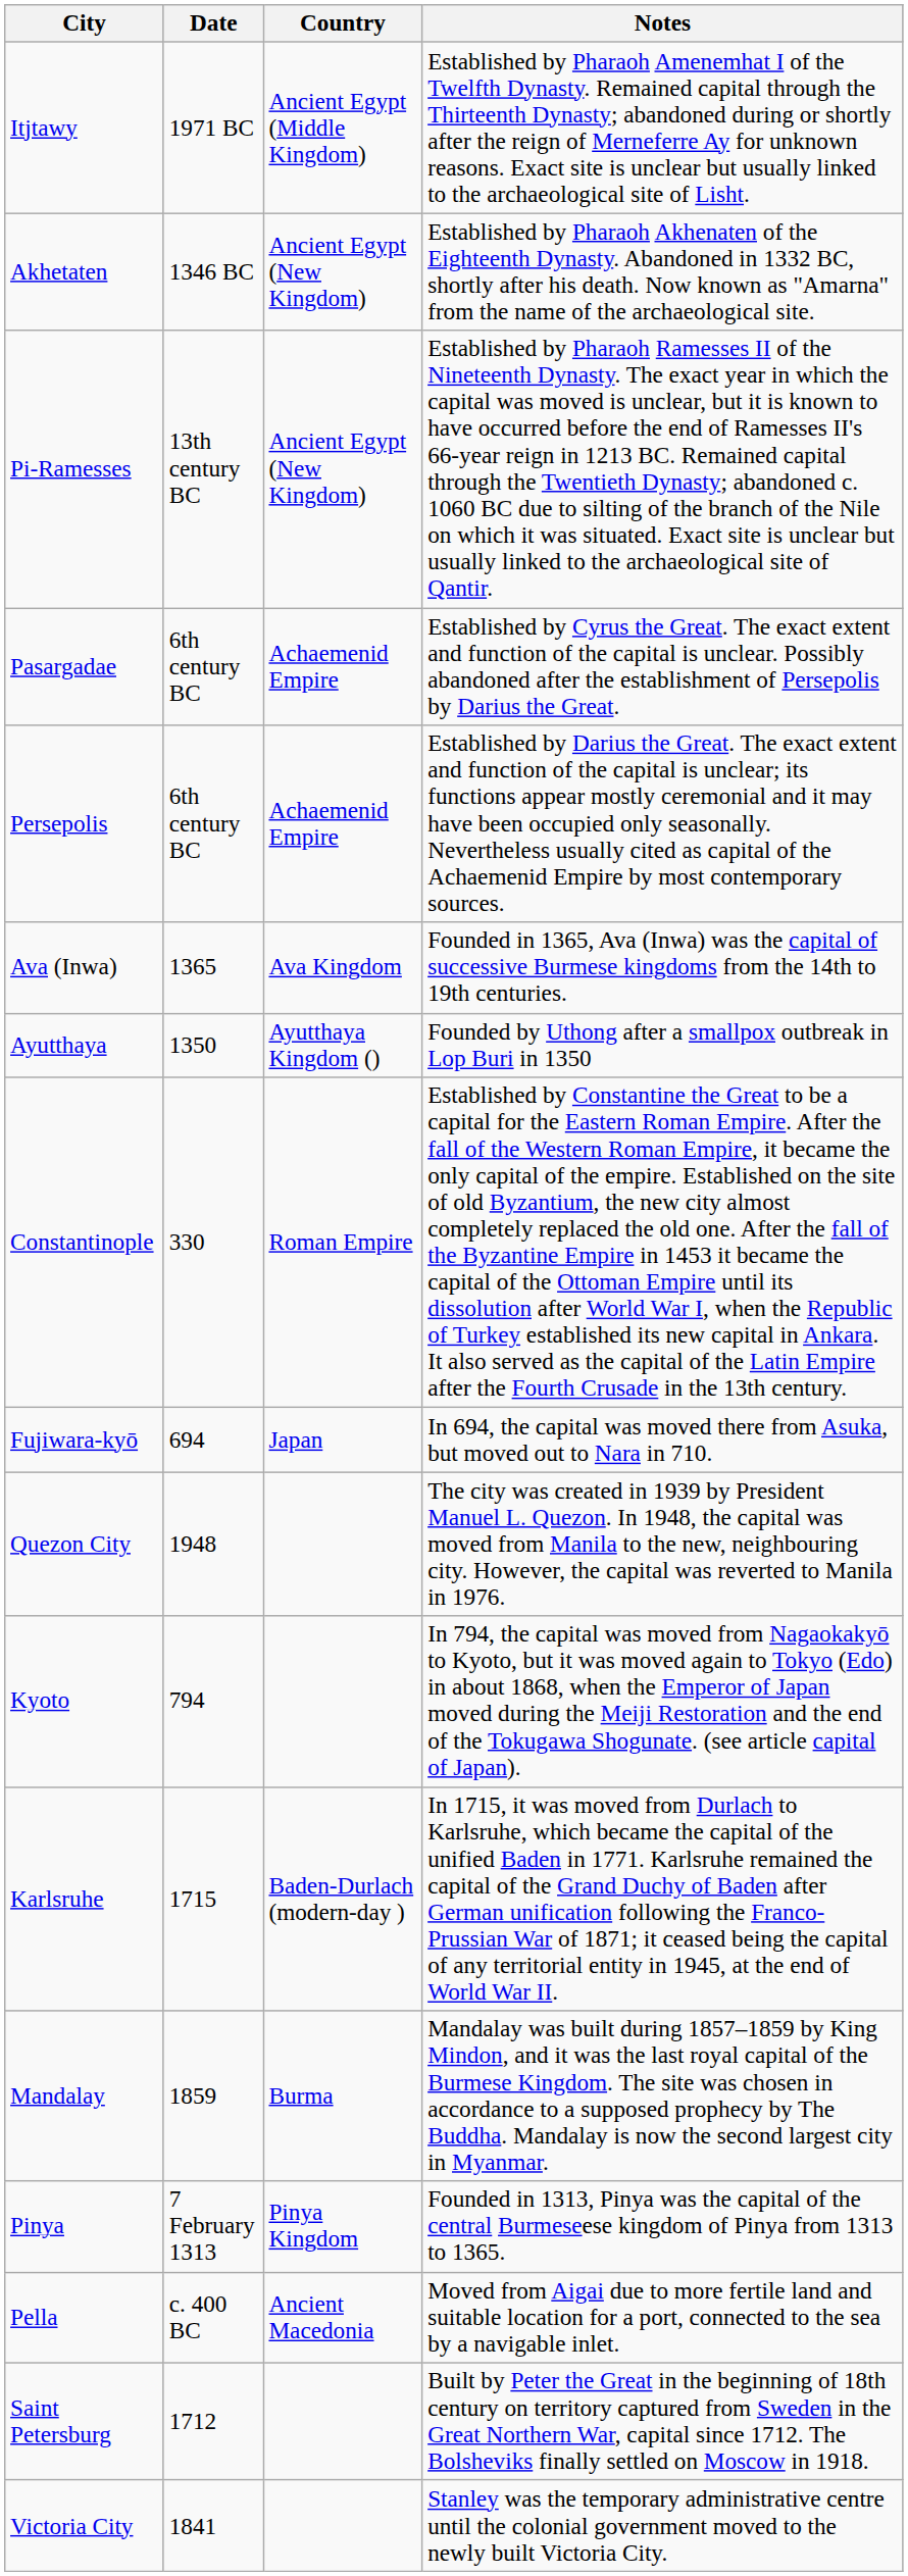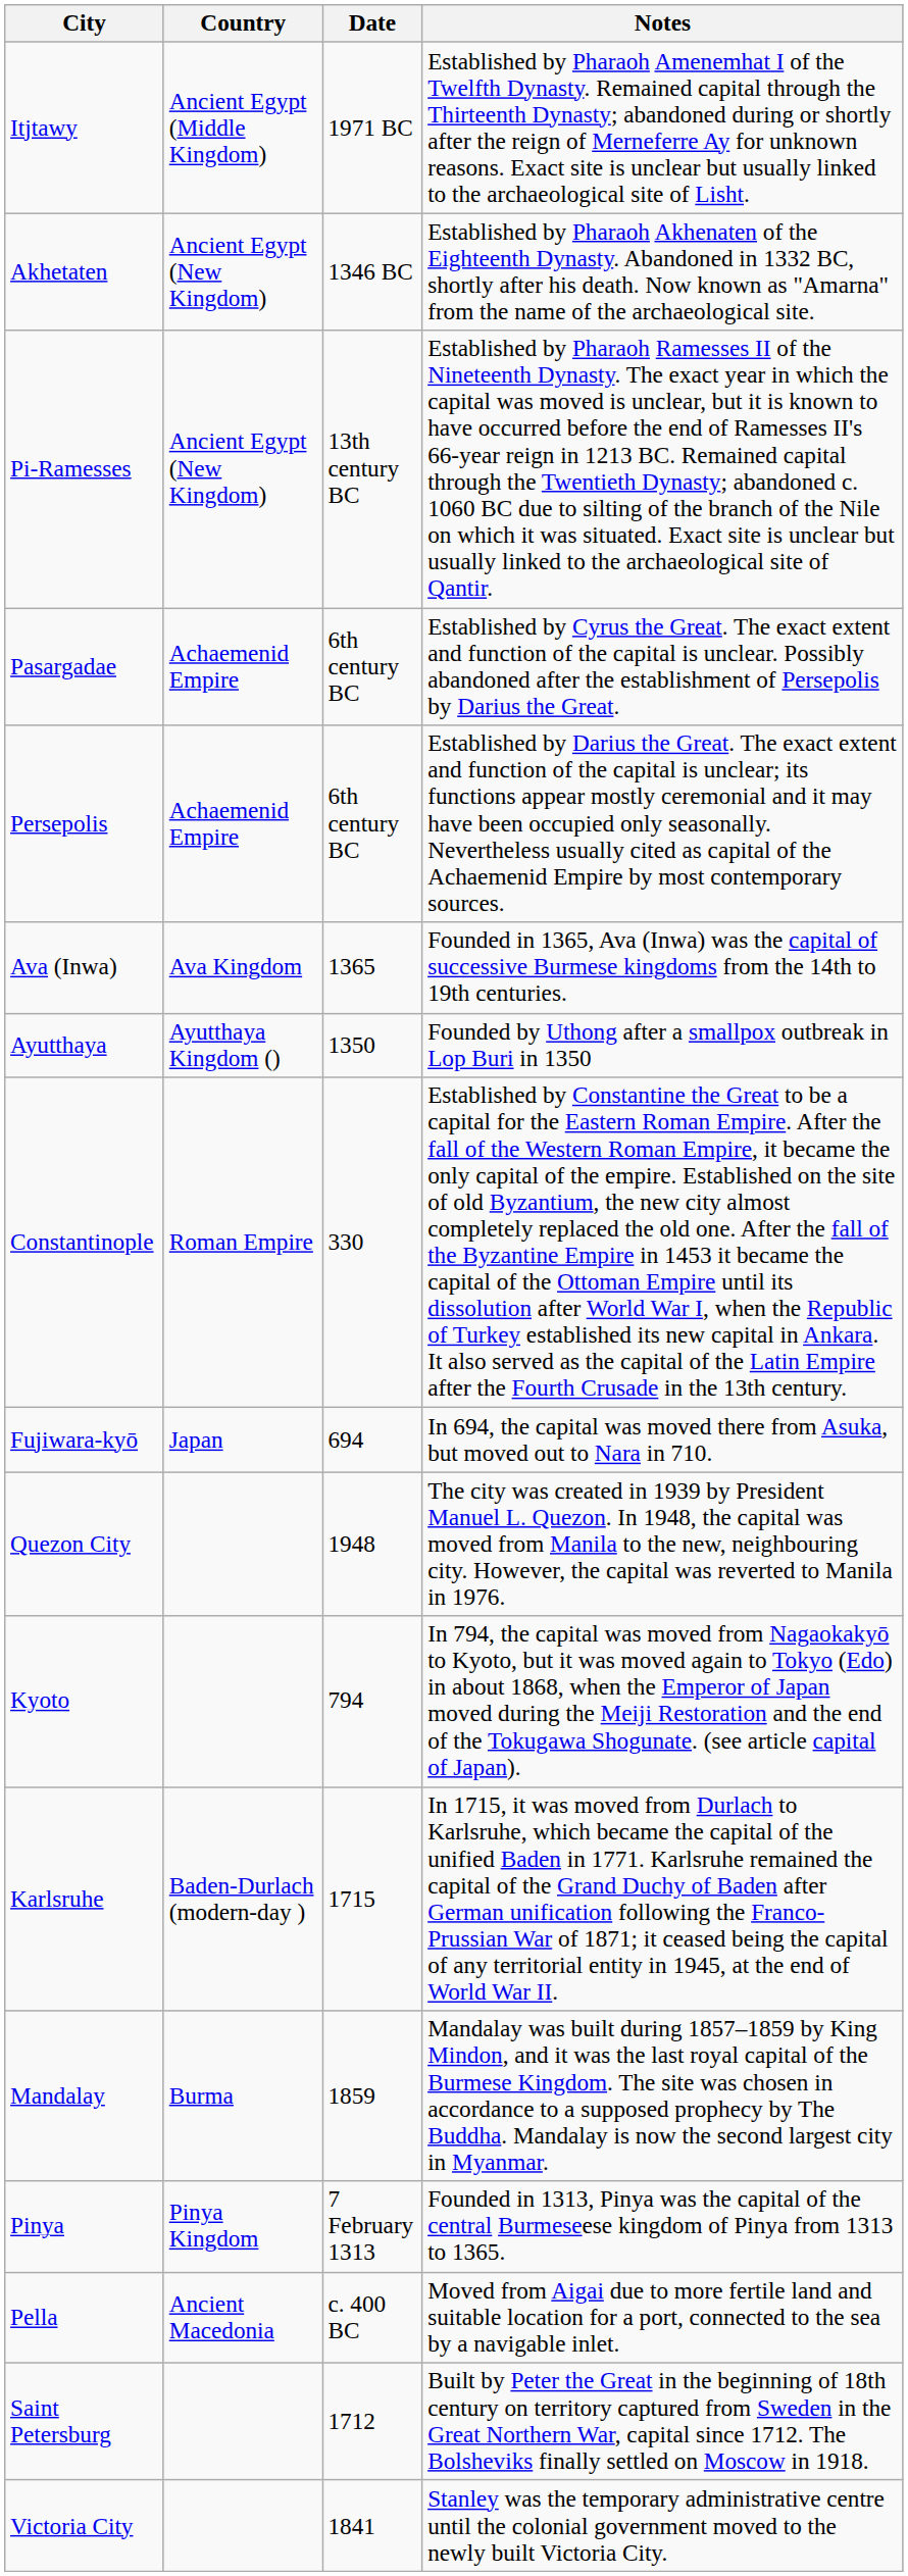columns swapped: Country <-> Date
